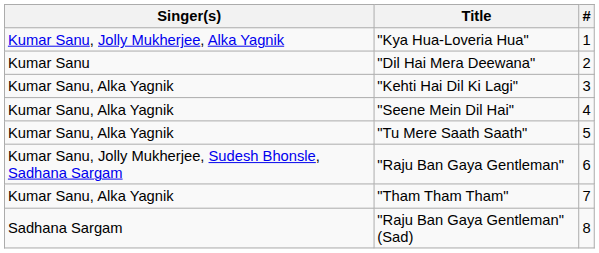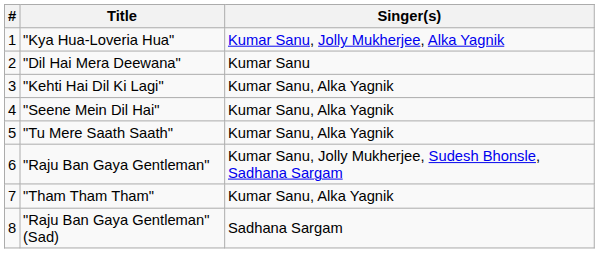columns swapped: # <-> Singer(s)
